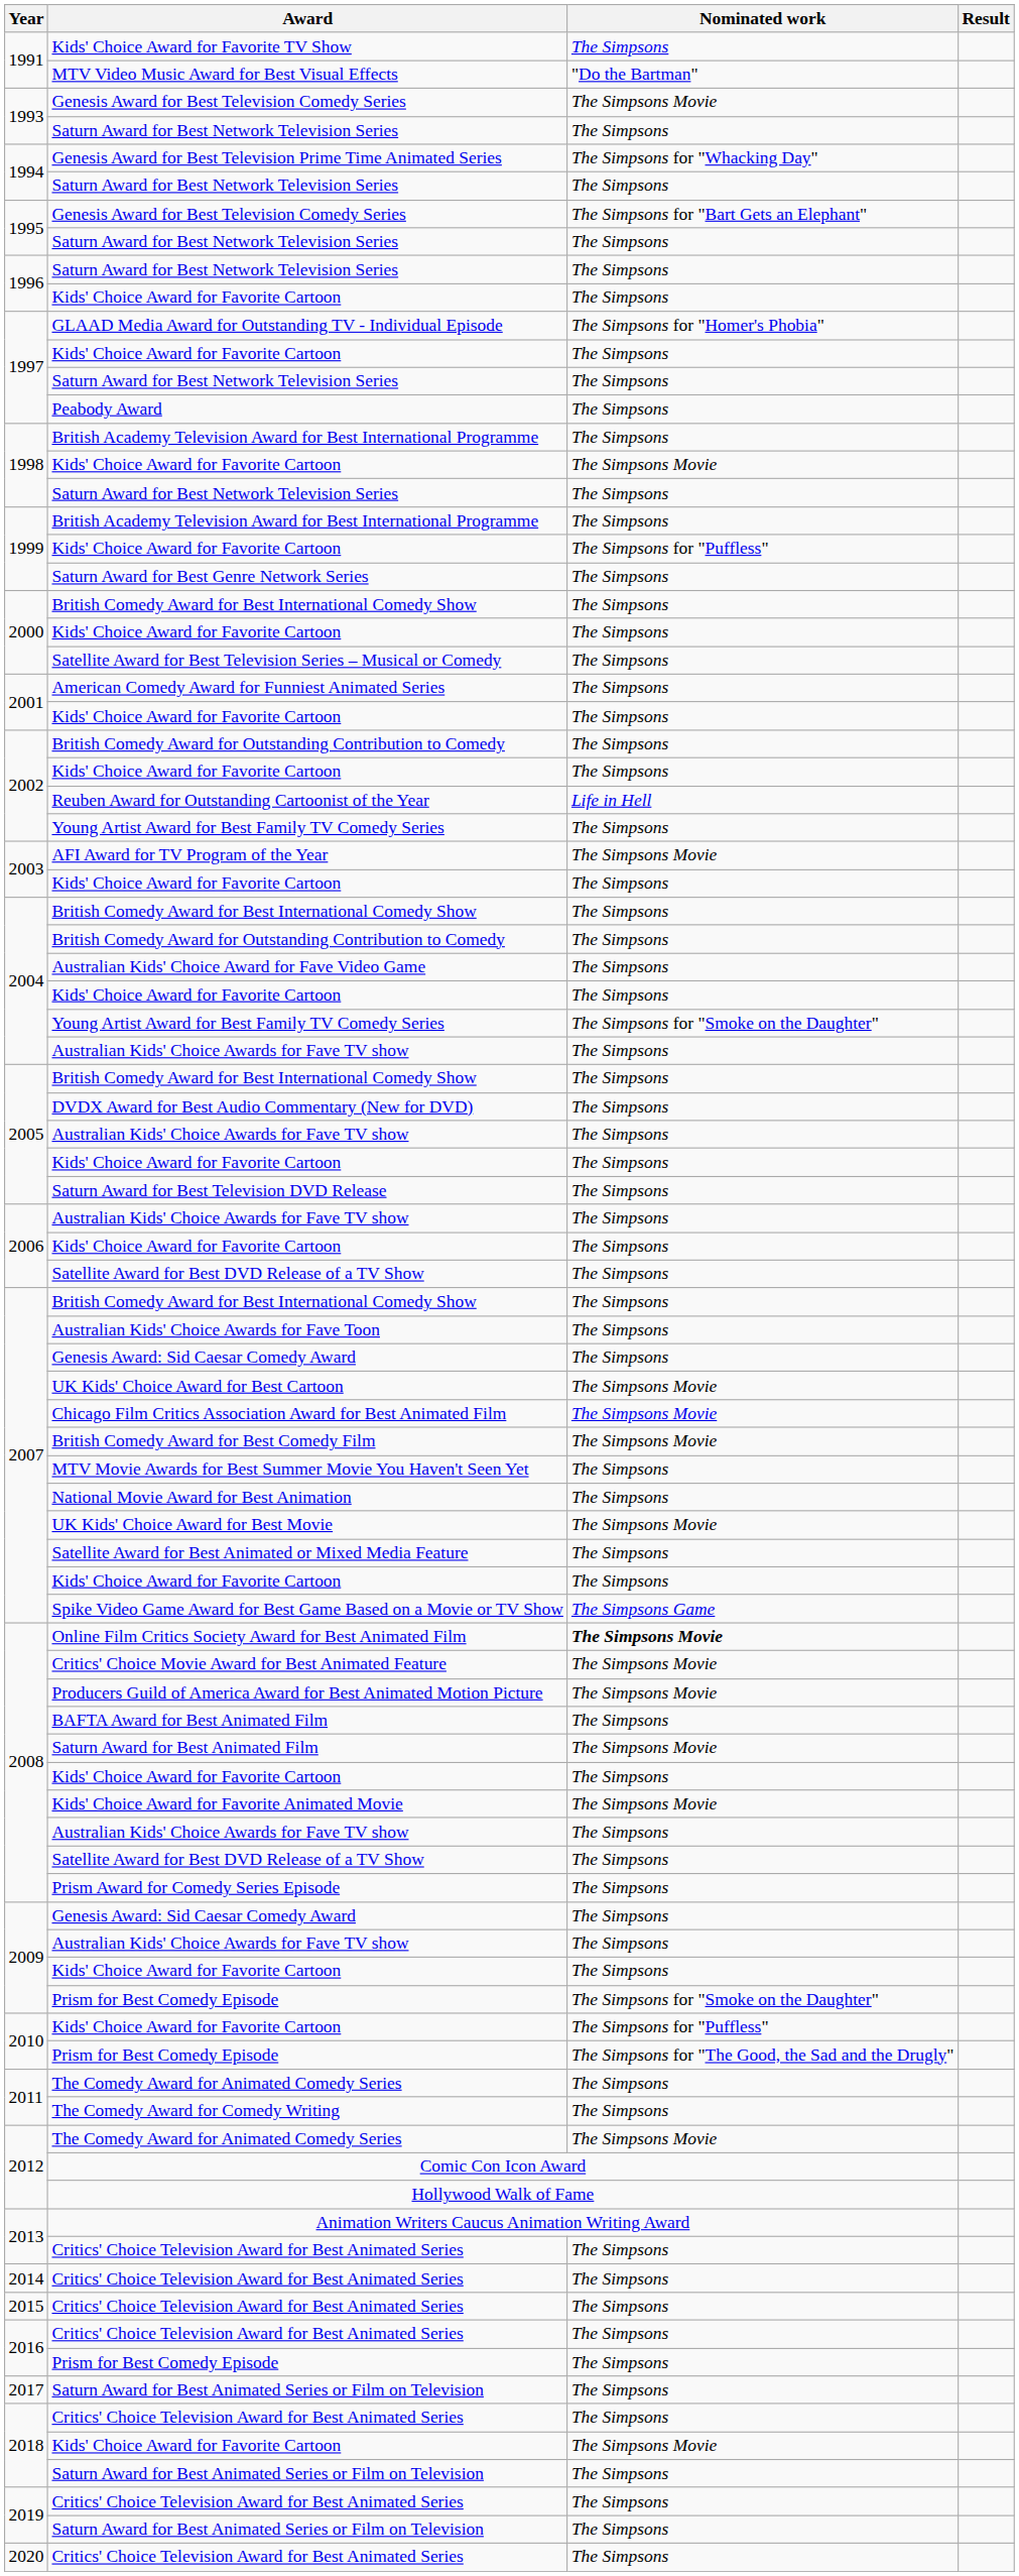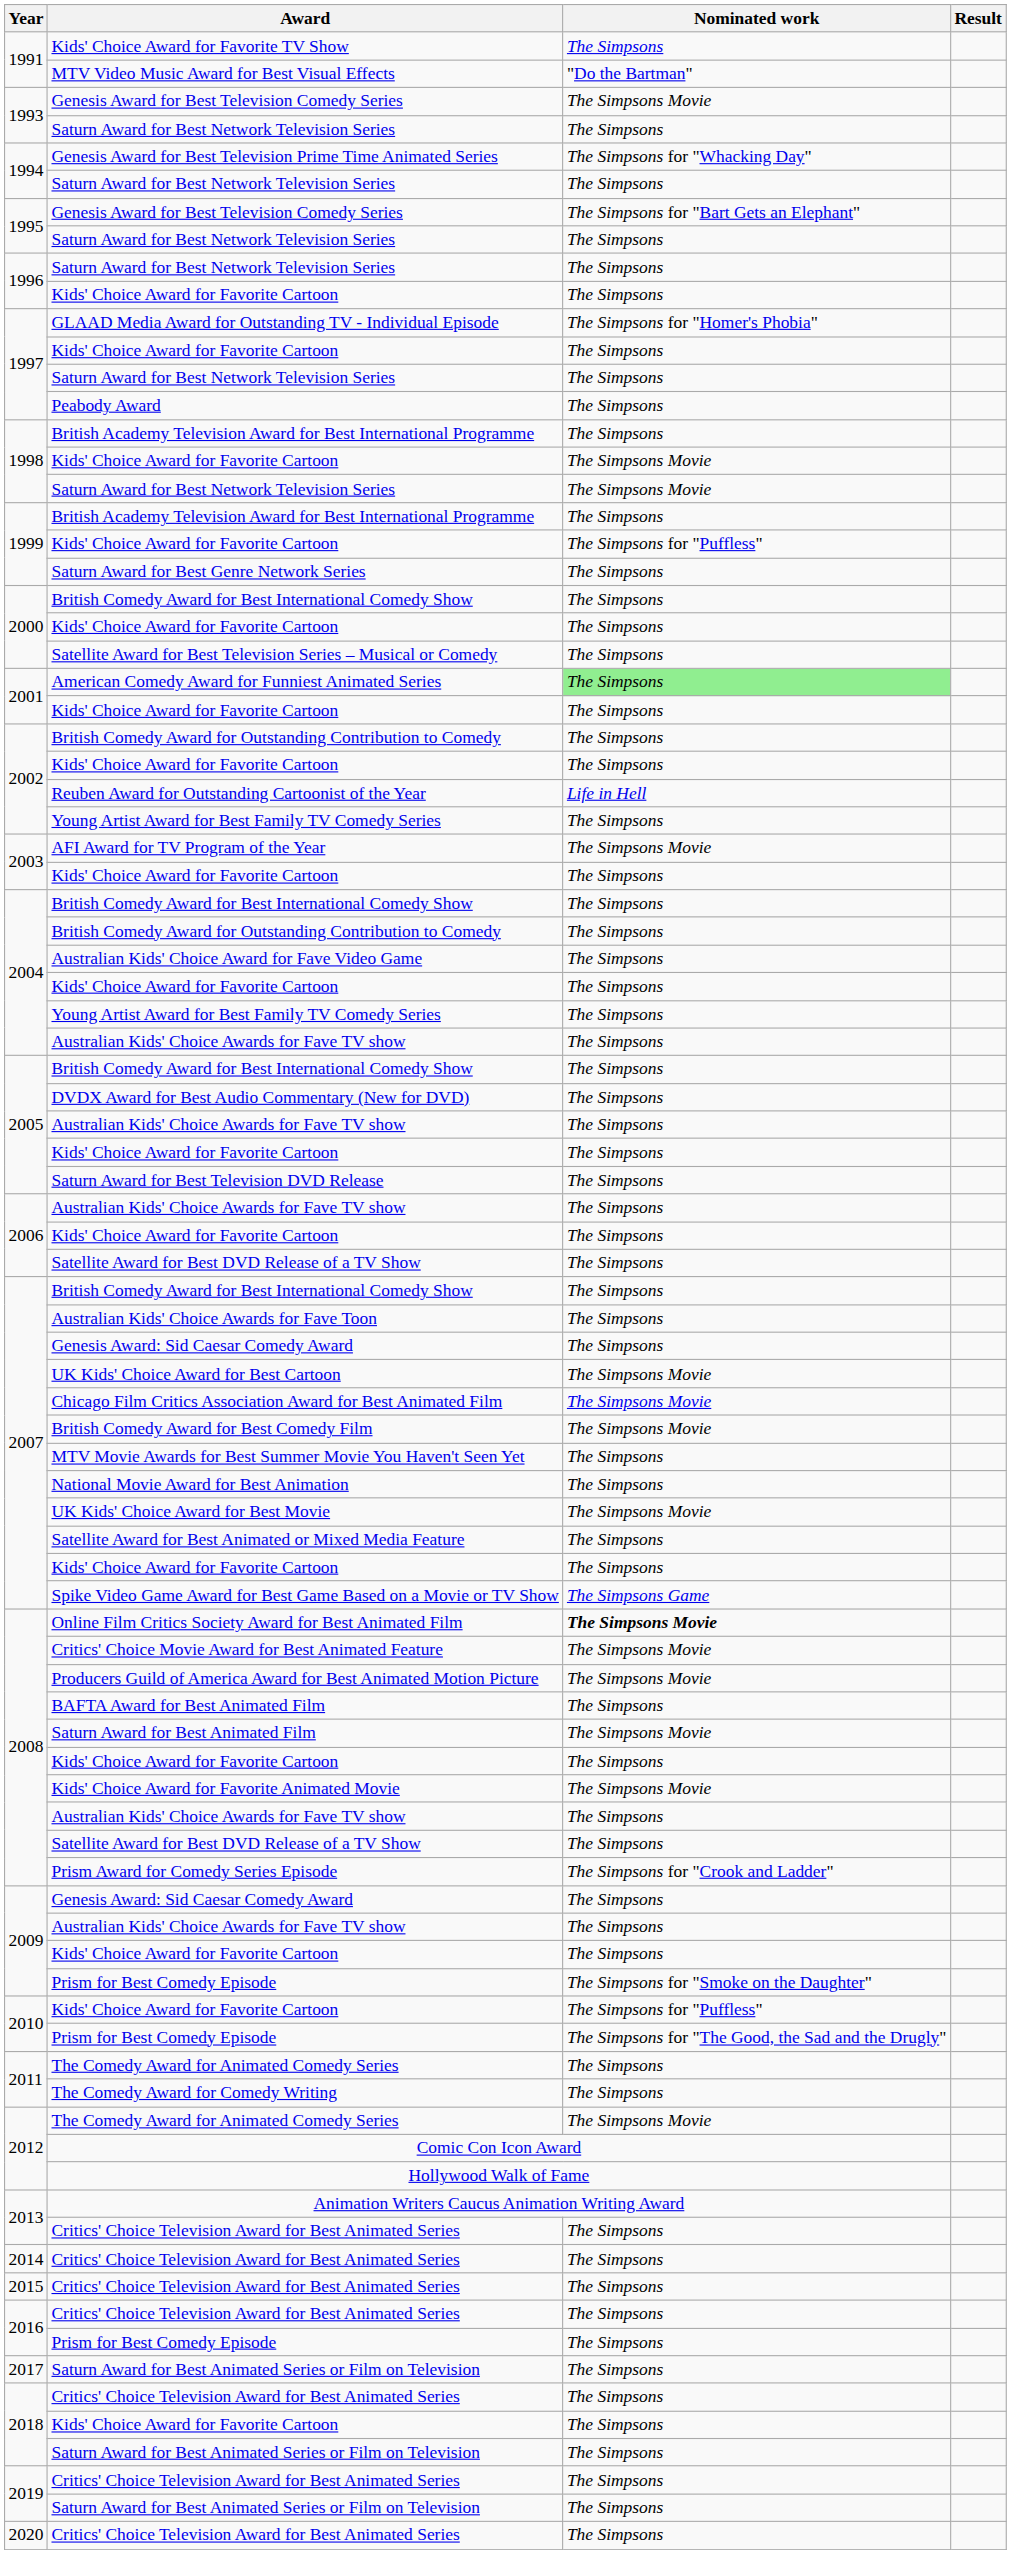1998 / Saturn Award for Best Network Television Series | Nominated work: The Simpsons -> The Simpsons Movie
American Comedy Award for Funniest Animated Series | Nominated work: no background -> lightgreen background
2004 / Young Artist Award for Best Family TV Comedy Series | Nominated work: The Simpsons for "Smoke on the Daughter" -> The Simpsons
Prism Award for Comedy Series Episode | Nominated work: The Simpsons -> The Simpsons for "Crook and Ladder"
2018 / Kids' Choice Award for Favorite Cartoon | Nominated work: The Simpsons Movie -> The Simpsons
